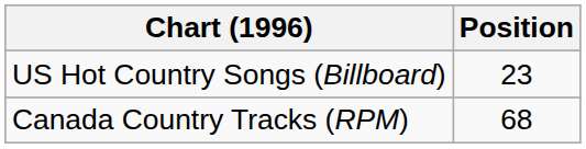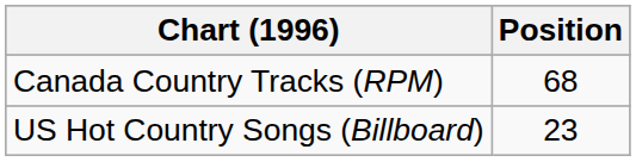rows swapped: Canada Country Tracks (RPM) <-> US Hot Country Songs (Billboard)
